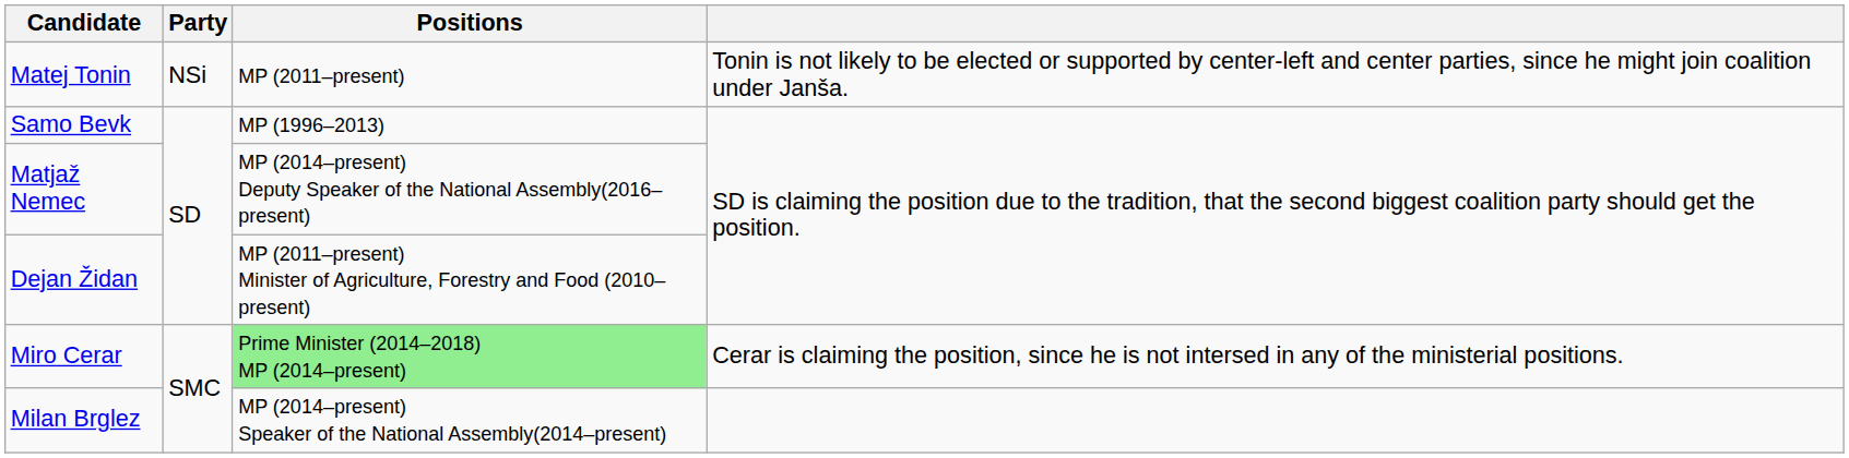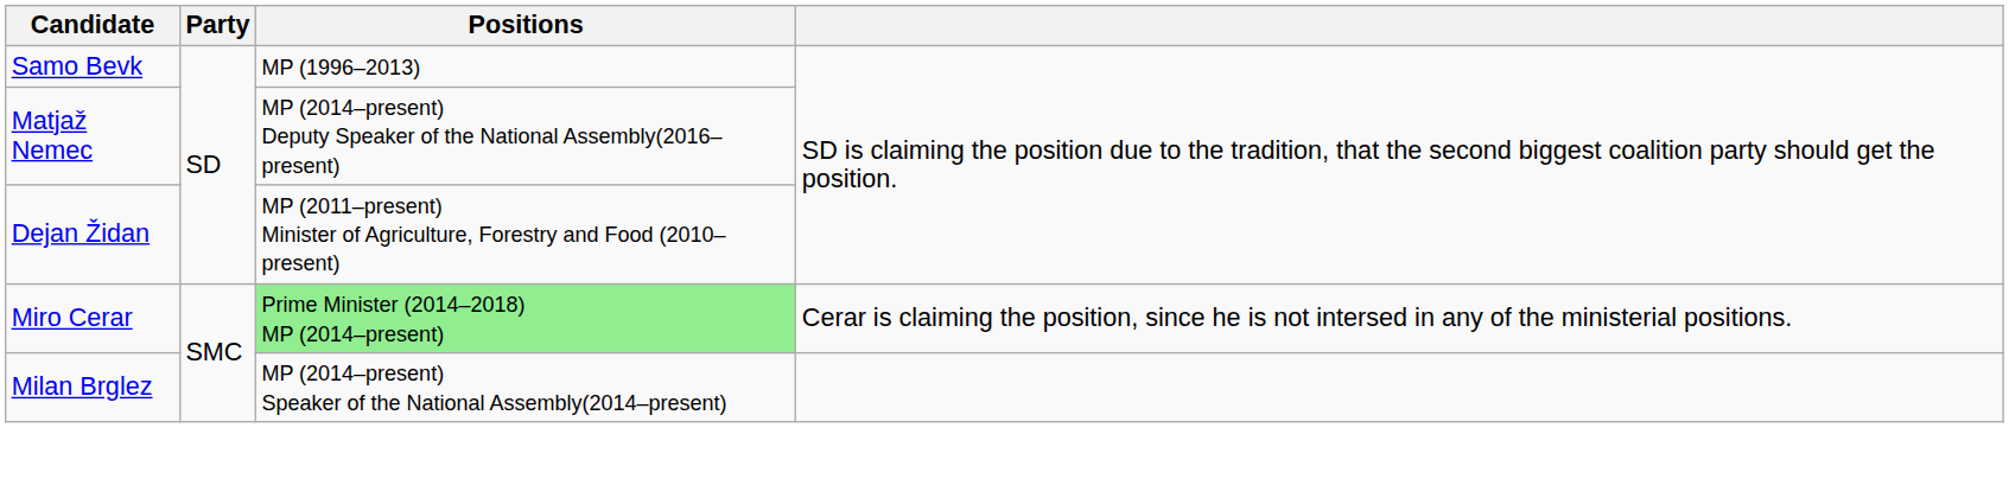- row: Matej Tonin | NSi | MP (2011–present) | Tonin is not likely to be elected or supported by center-left and center parties, since he might join coalition under Janša.
